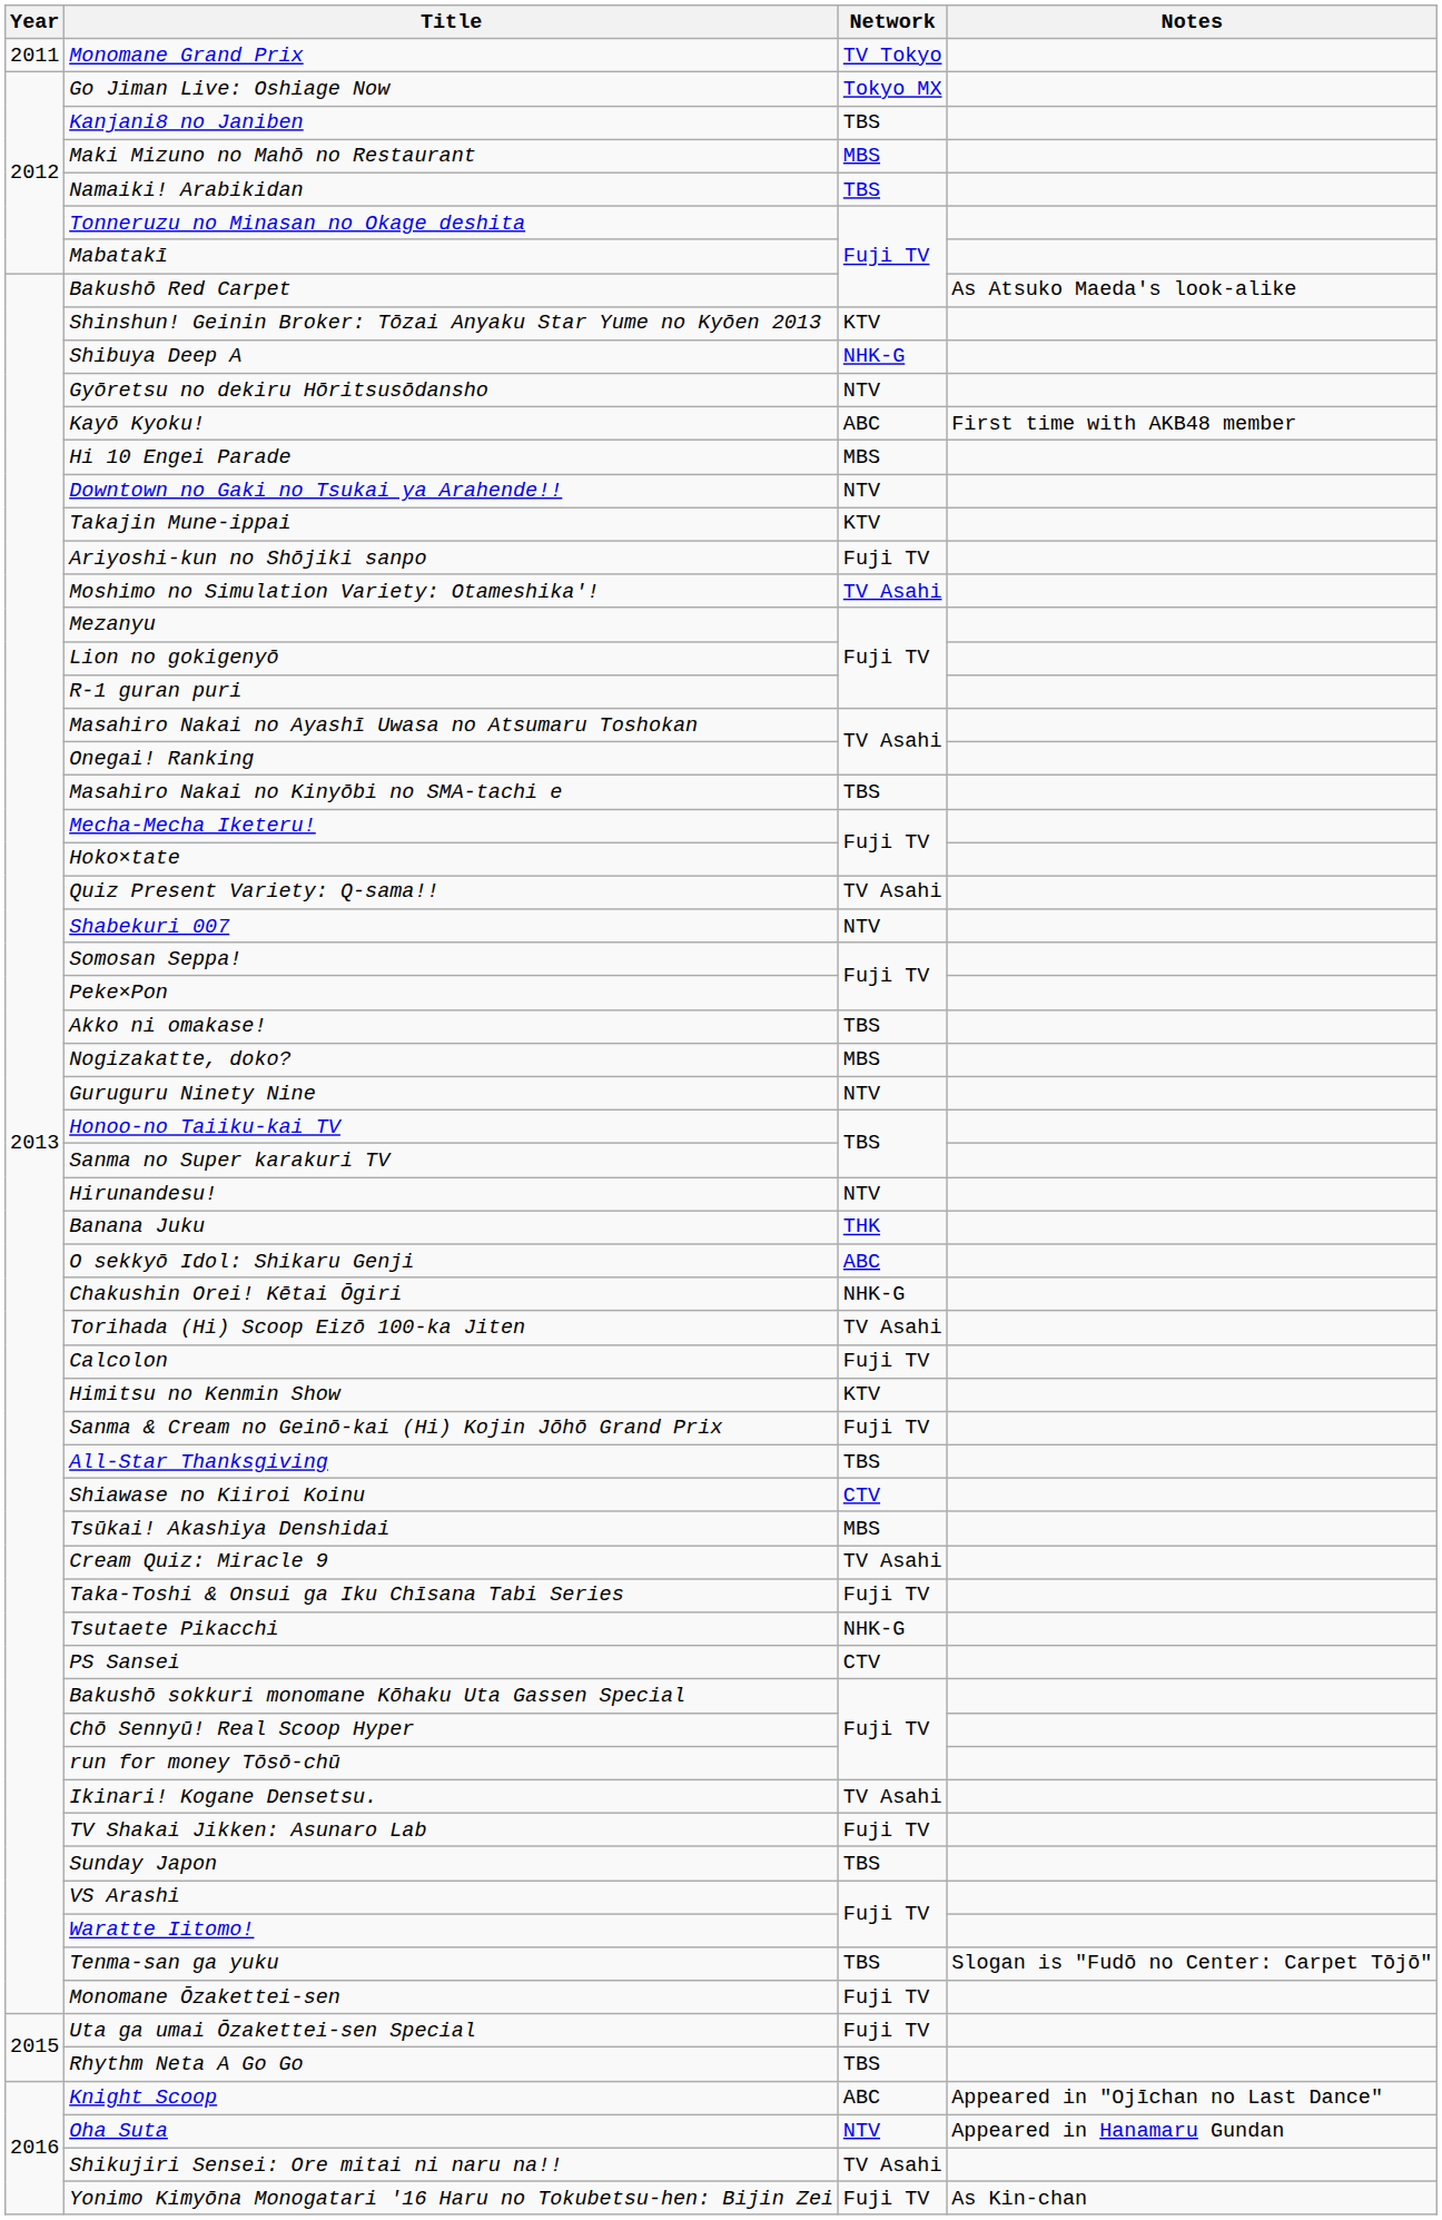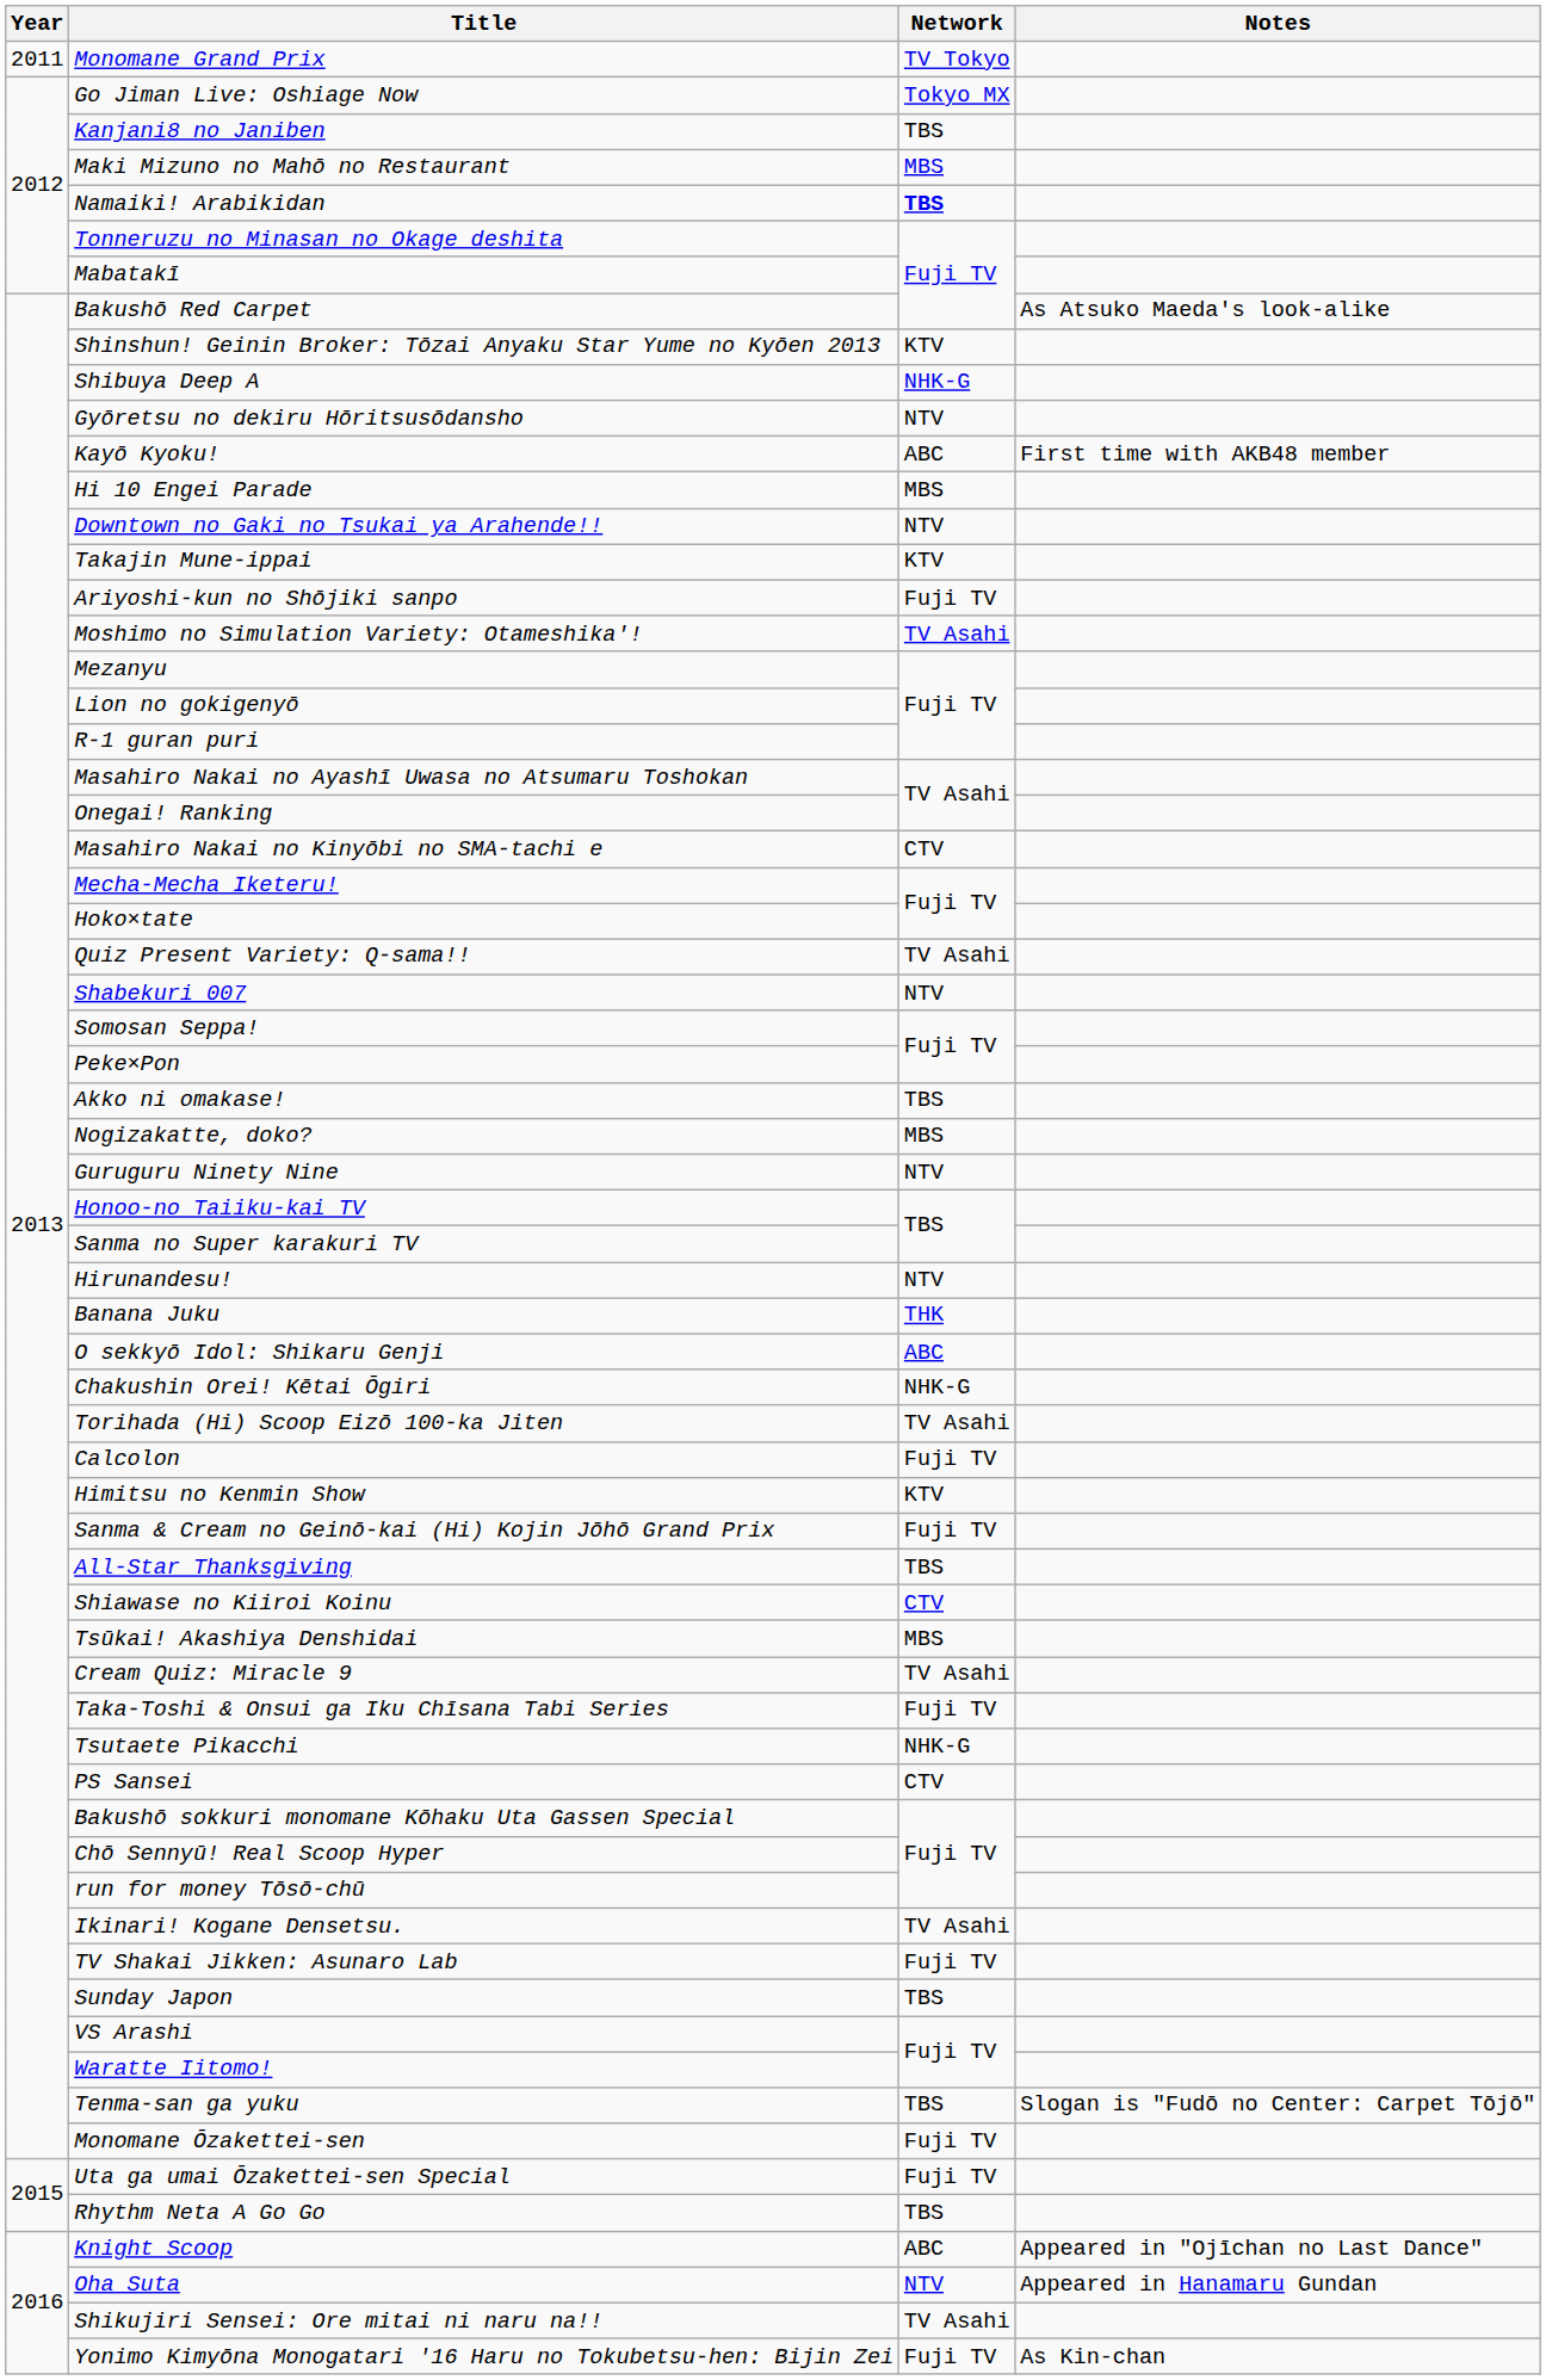Namaiki! Arabikidan | Network: normal -> bold
Masahiro Nakai no Kinyōbi no SMA-tachi e | Network: TBS -> CTV
